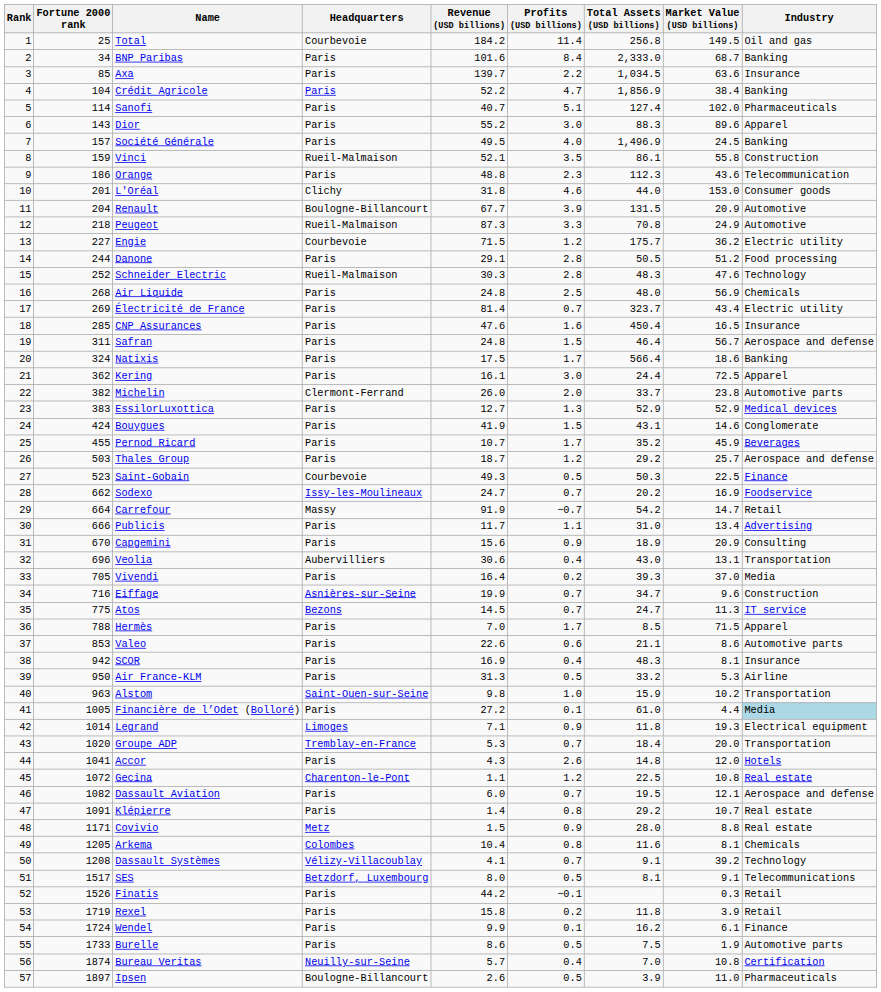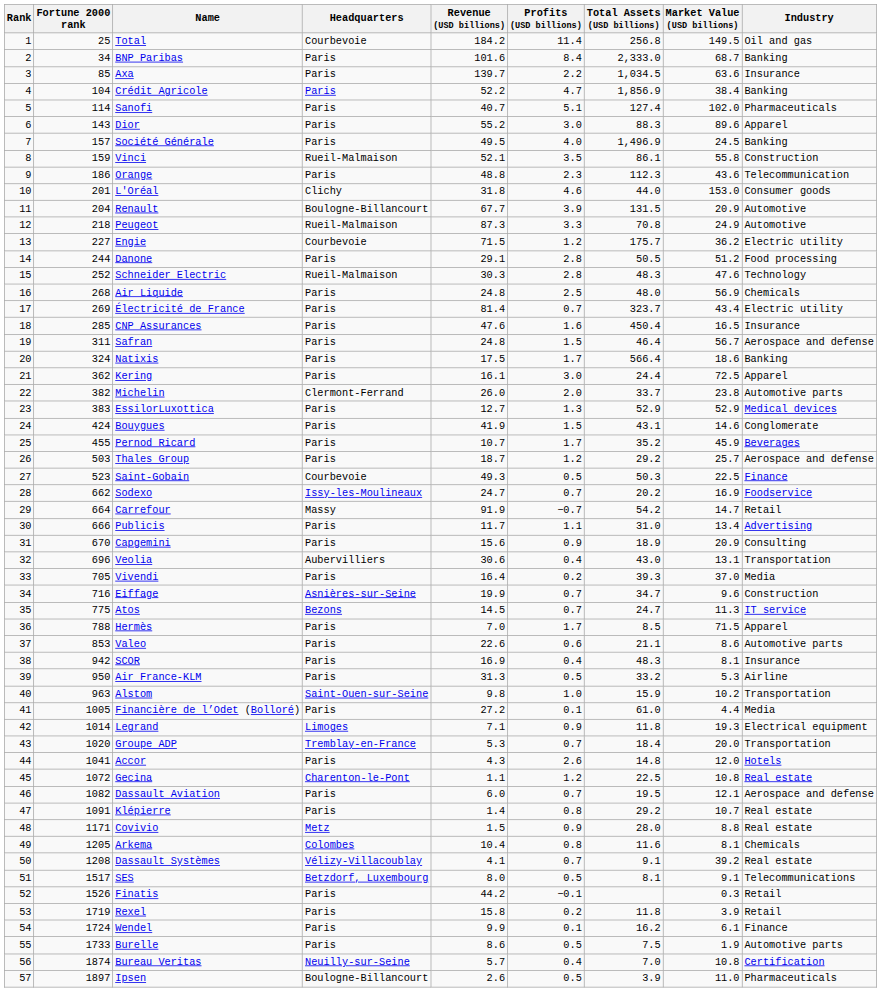Financière de l’Odet (Bolloré) | Industry: lightblue background -> no background
Dassault Systèmes | Industry: Technology -> Real estate
